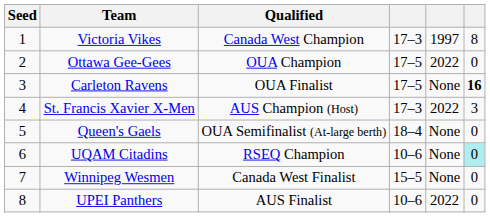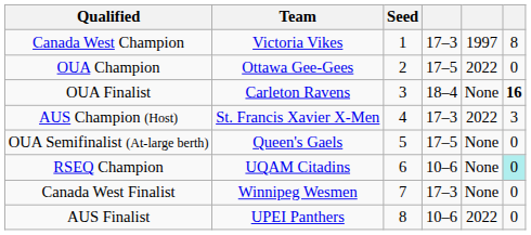columns swapped: Seed <-> Qualified
Carleton Ravens | column 4: 17–5 -> 18–4
Queen's Gaels | column 4: 18–4 -> 17–5
Winnipeg Wesmen | column 4: 15–5 -> 17–3
